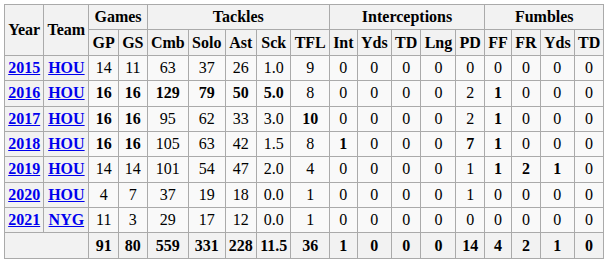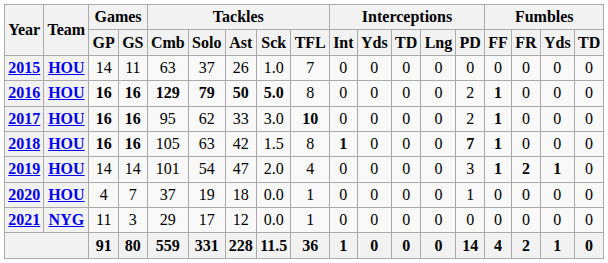2015 | Tackles / TFL: 9 -> 7
2019 | Interceptions / PD: 1 -> 3
